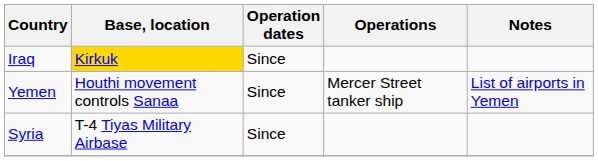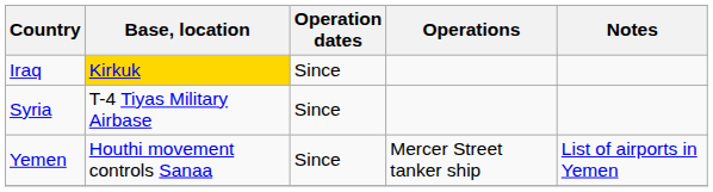rows swapped: Syria <-> Yemen
